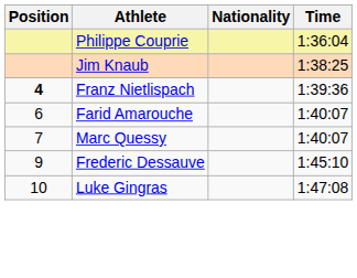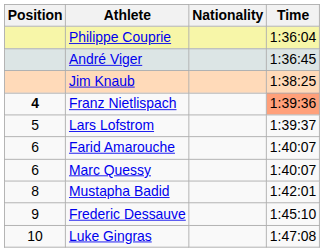+ row: André Viger | 1:36:45
Franz Nietlispach | Time: no background -> lightsalmon background
+ row: 5 | Lars Lofstrom | 1:39:37
Marc Quessy | Position: 7 -> 6
+ row: 8 | Mustapha Badid | 1:42:01
